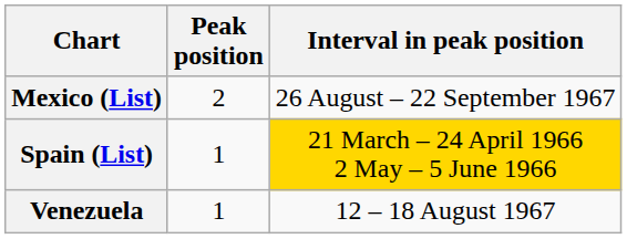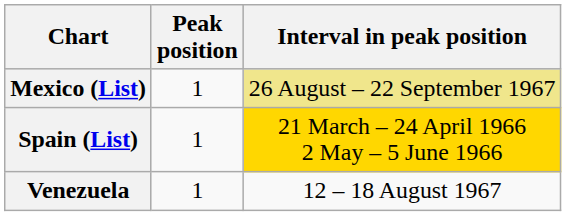Mexico (List) | Peak position: 2 -> 1
Mexico (List) | Interval in peak position: no background -> khaki background
